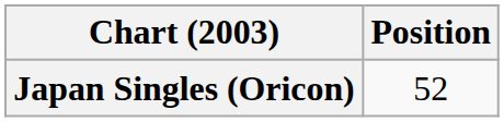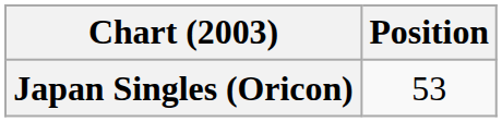Japan Singles (Oricon) | Position: 52 -> 53
